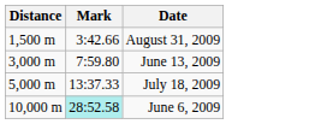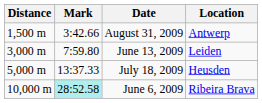+ column: Location | Antwerp | Leiden | Heusden | Ribeira Brava
